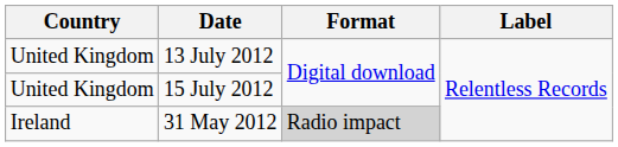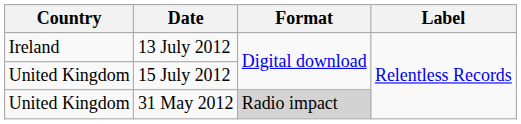13 July 2012 | Country: United Kingdom -> Ireland
31 May 2012 | Country: Ireland -> United Kingdom
